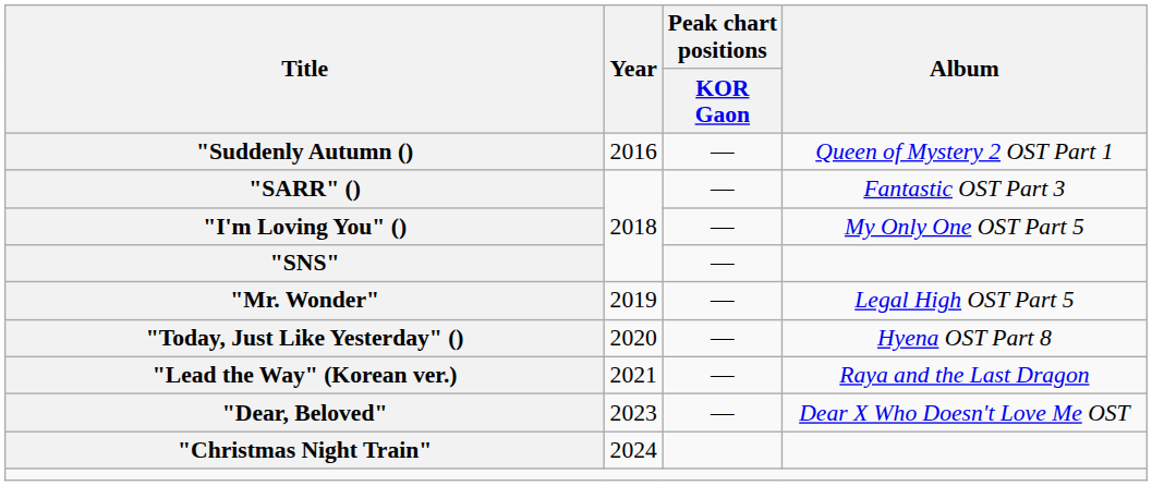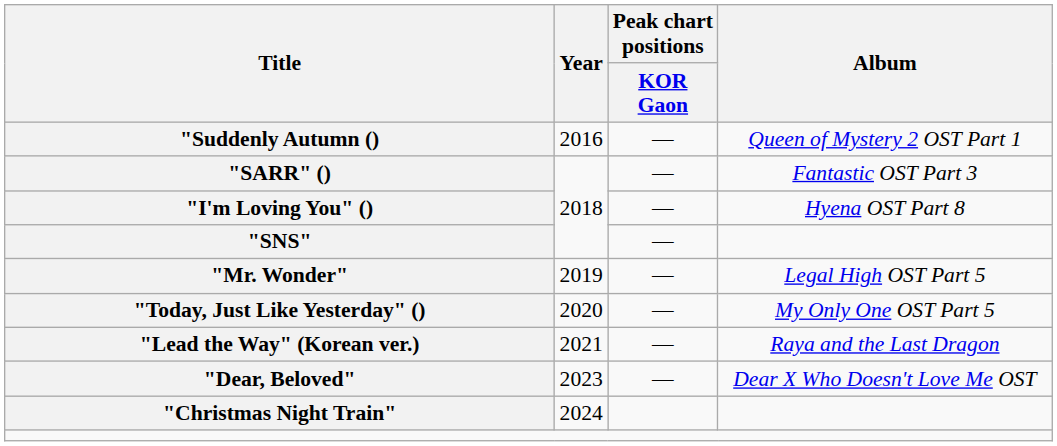"I'm Loving You" () | Album: My Only One OST Part 5 -> Hyena OST Part 8
"Today, Just Like Yesterday" () | Album: Hyena OST Part 8 -> My Only One OST Part 5
